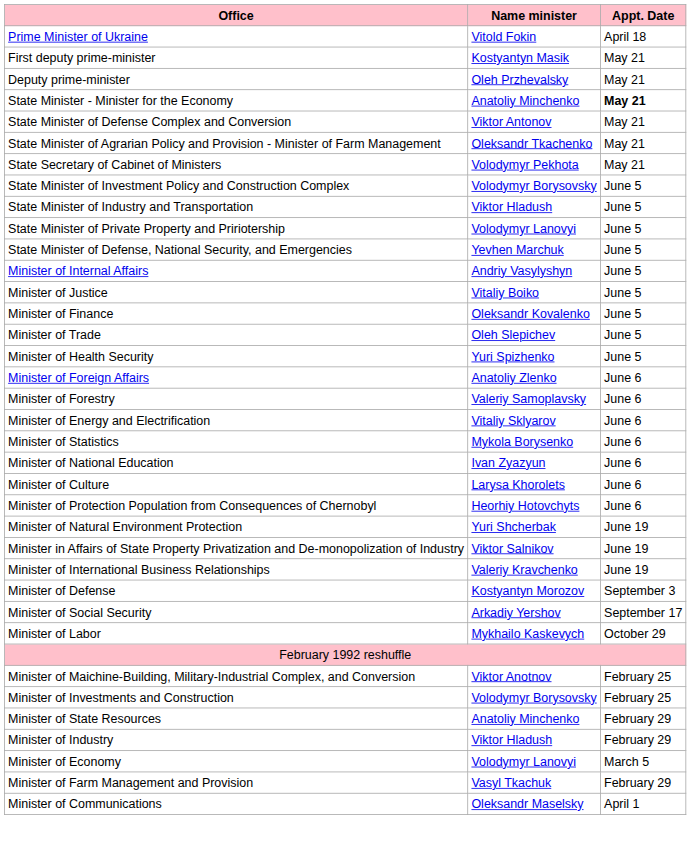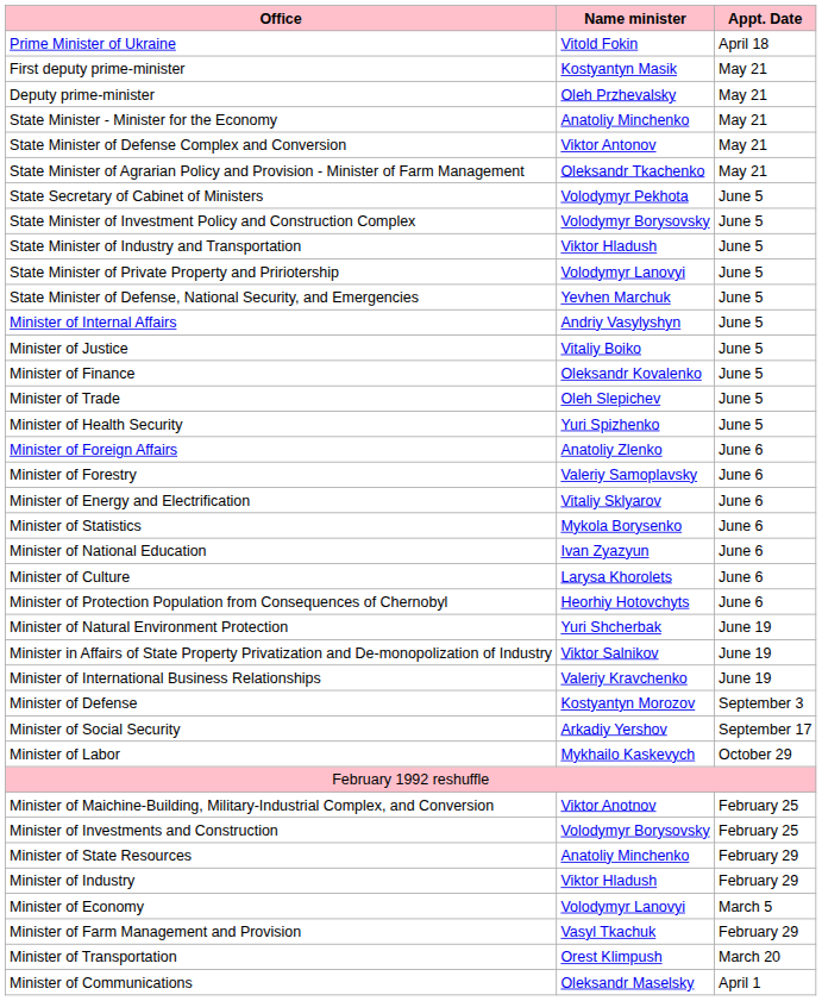State Minister - Minister for the Economy | Appt. Date: bold -> normal
State Secretary of Cabinet of Ministers | Appt. Date: May 21 -> June 5
+ row: Minister of Transportation | Orest Klimpush | March 20
